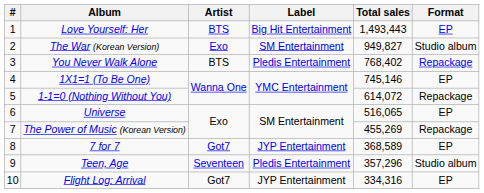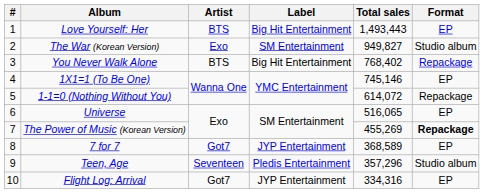You Never Walk Alone | Label: Pledis Entertainment -> Big Hit Entertainment
The Power of Music (Korean Version) | Format: normal -> bold
